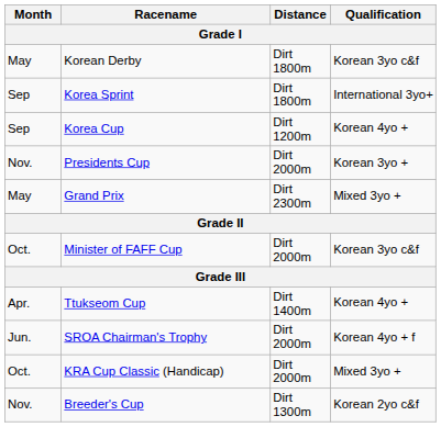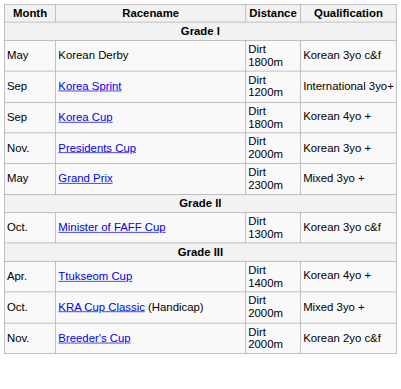Korea Sprint | Distance: Dirt 1800m -> Dirt 1200m
Korea Cup | Distance: Dirt 1200m -> Dirt 1800m
Minister of FAFF Cup | Distance: Dirt 2000m -> Dirt 1300m
- row: Jun. | SROA Chairman's Trophy | Dirt 2000m | Korean 4yo + f
Breeder's Cup | Distance: Dirt 1300m -> Dirt 2000m
